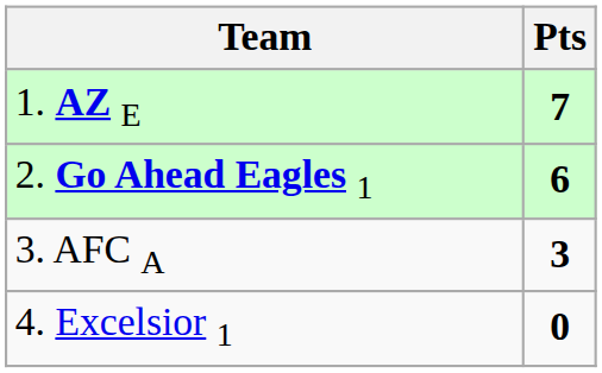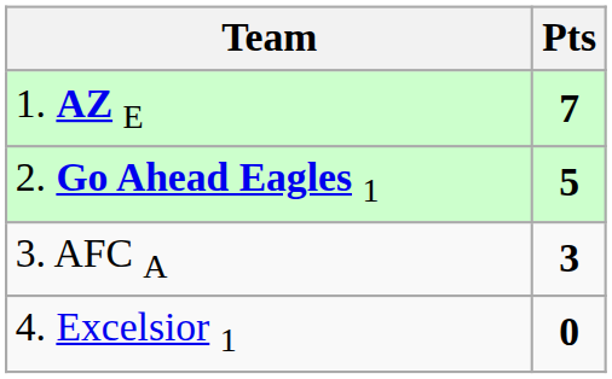2. Go Ahead Eagles 1 | Pts: 6 -> 5
